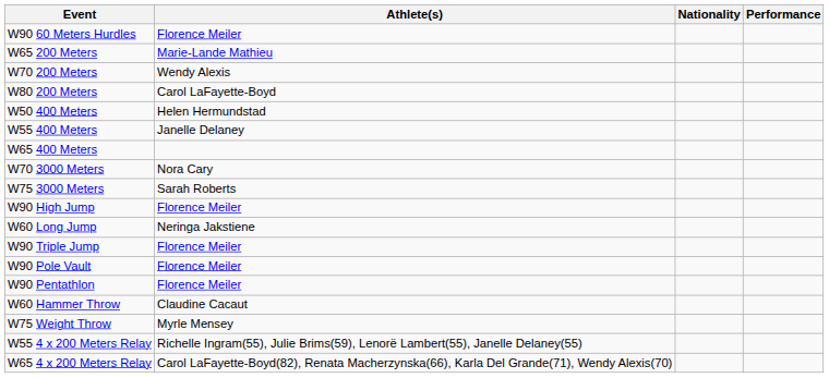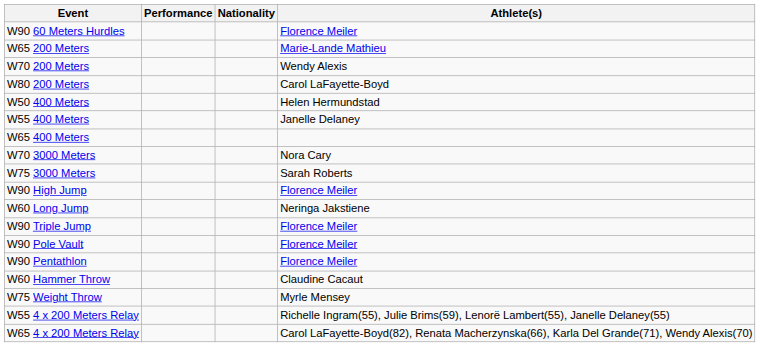columns swapped: Athlete(s) <-> Performance
